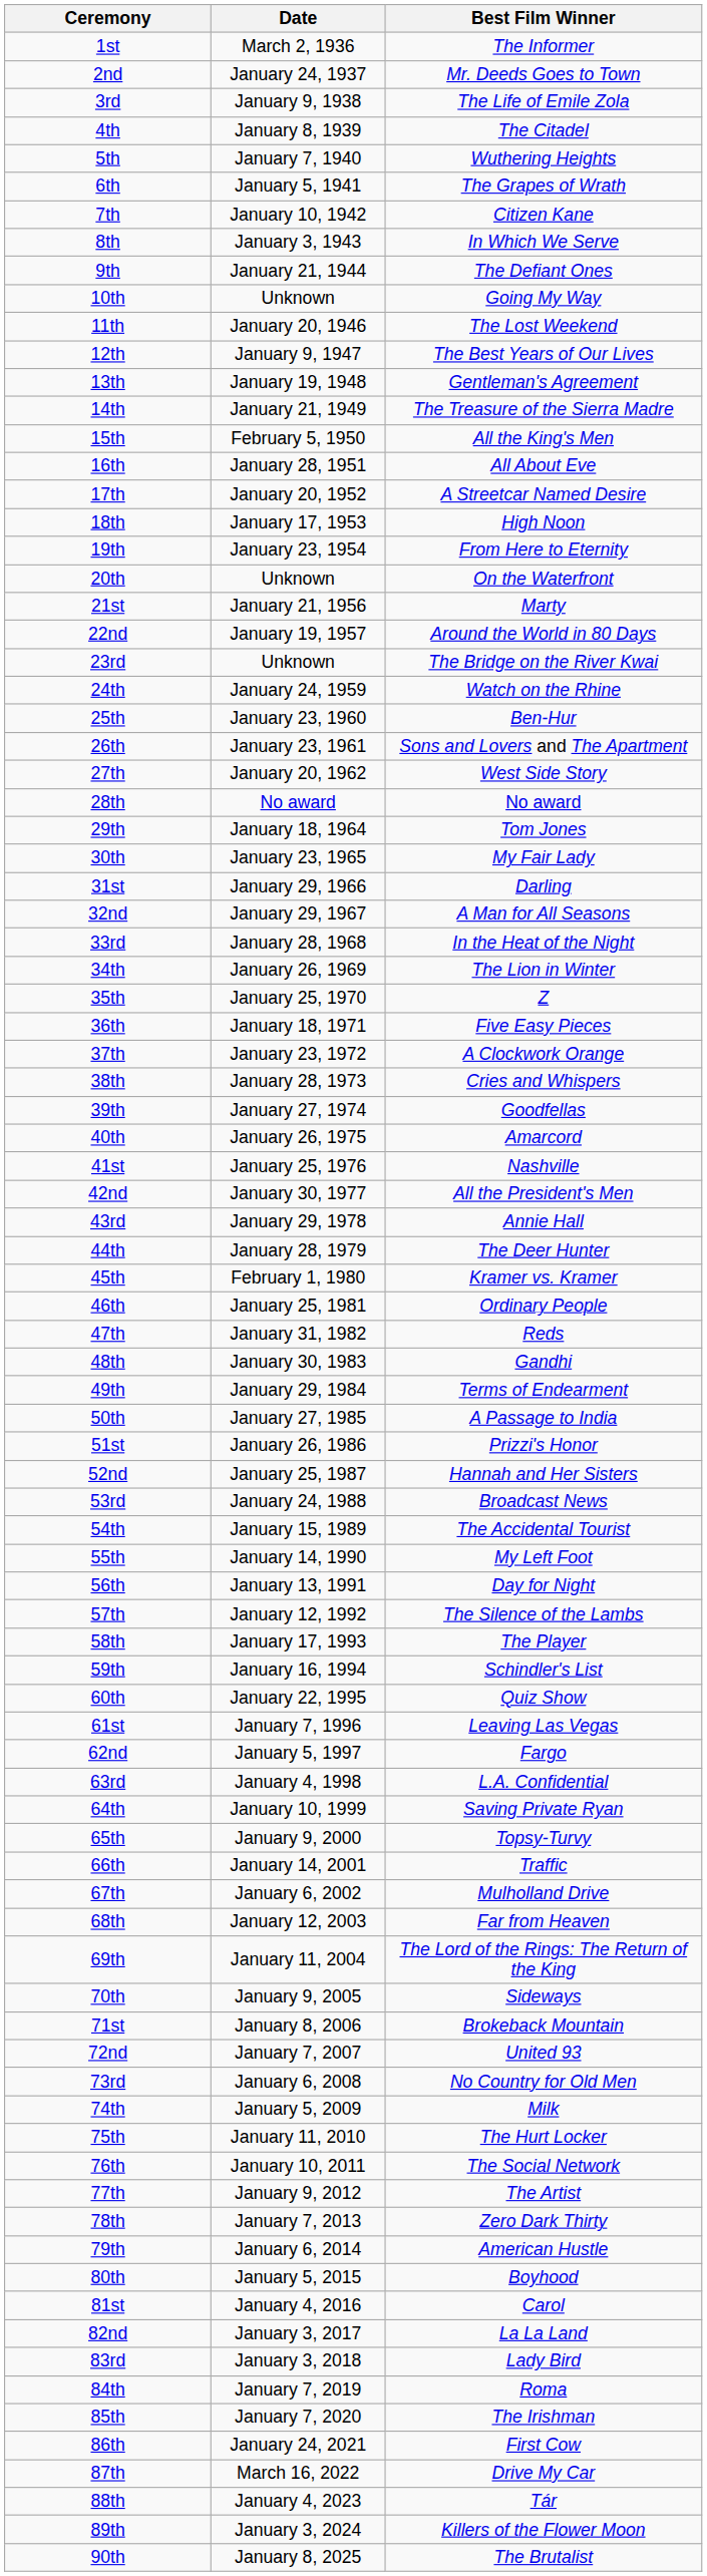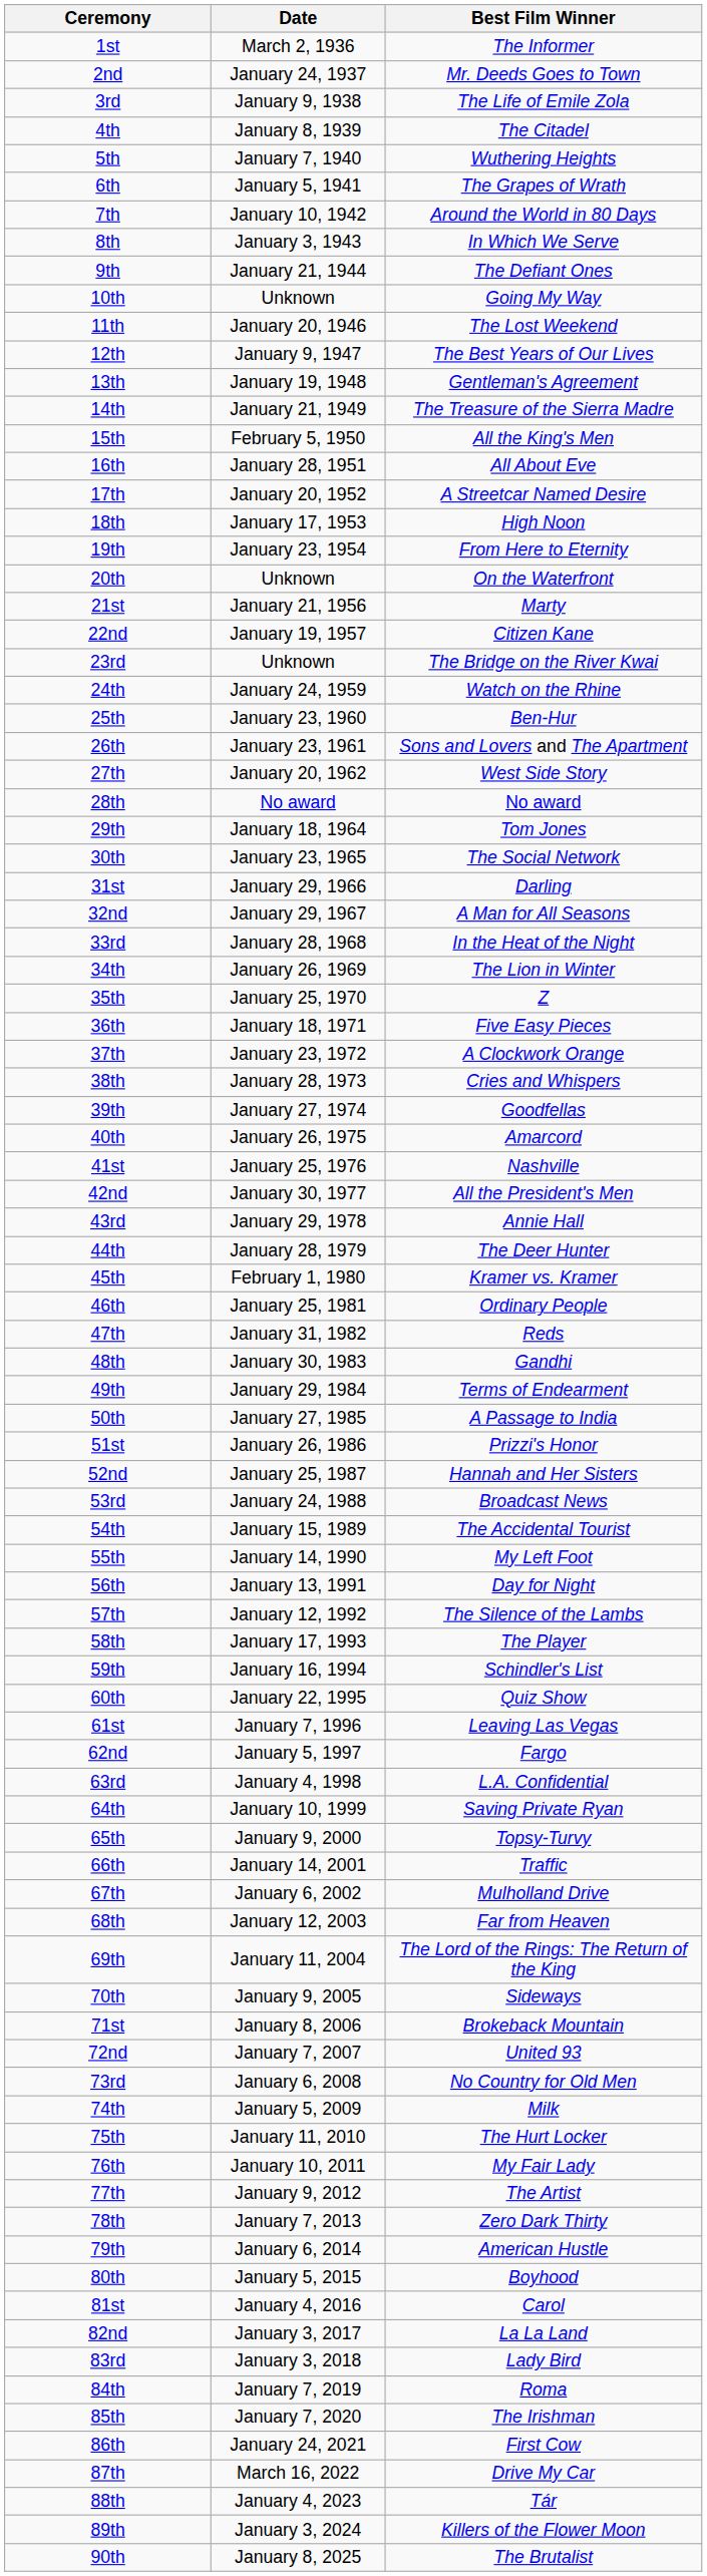7th | Best Film Winner: Citizen Kane -> Around the World in 80 Days
22nd | Best Film Winner: Around the World in 80 Days -> Citizen Kane
30th | Best Film Winner: My Fair Lady -> The Social Network
76th | Best Film Winner: The Social Network -> My Fair Lady
